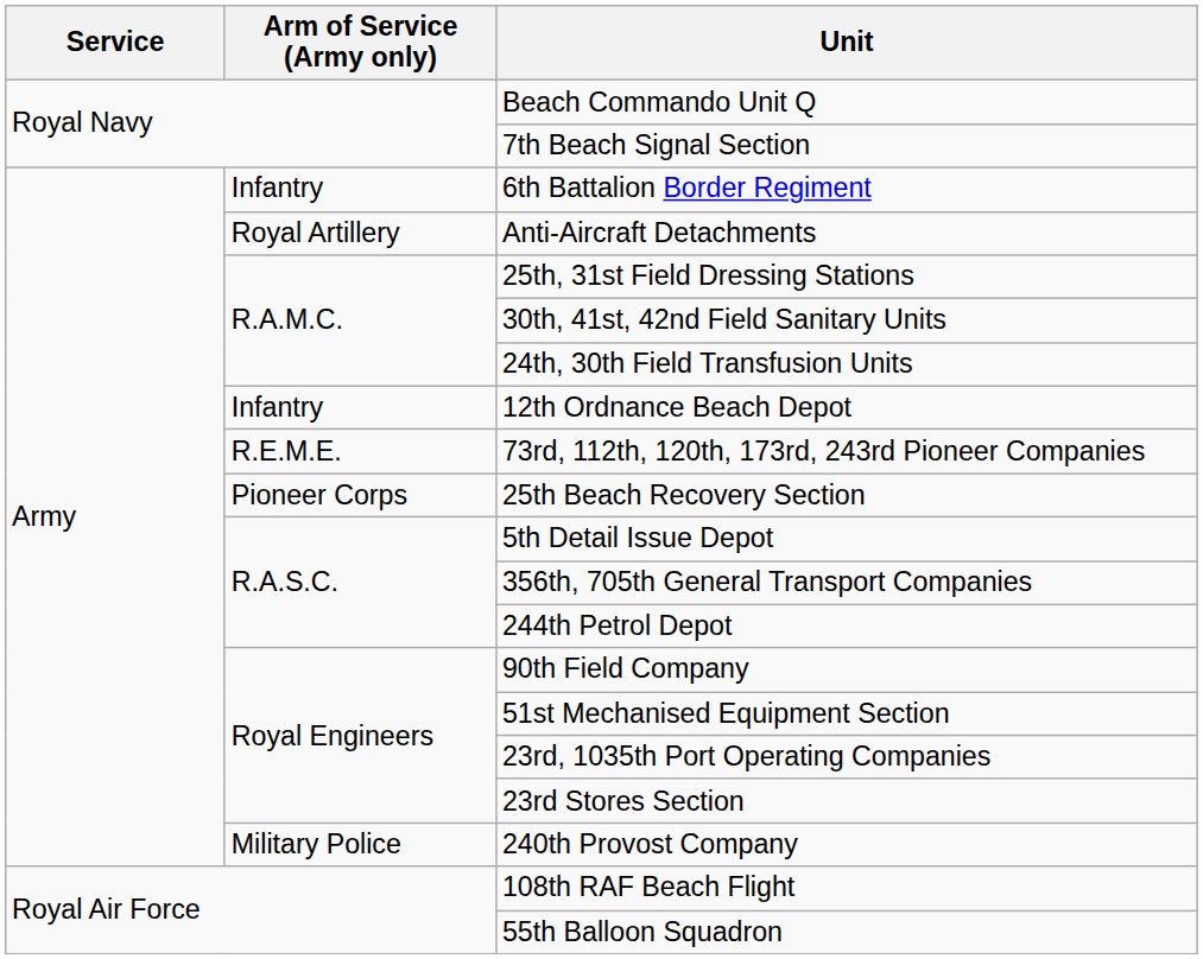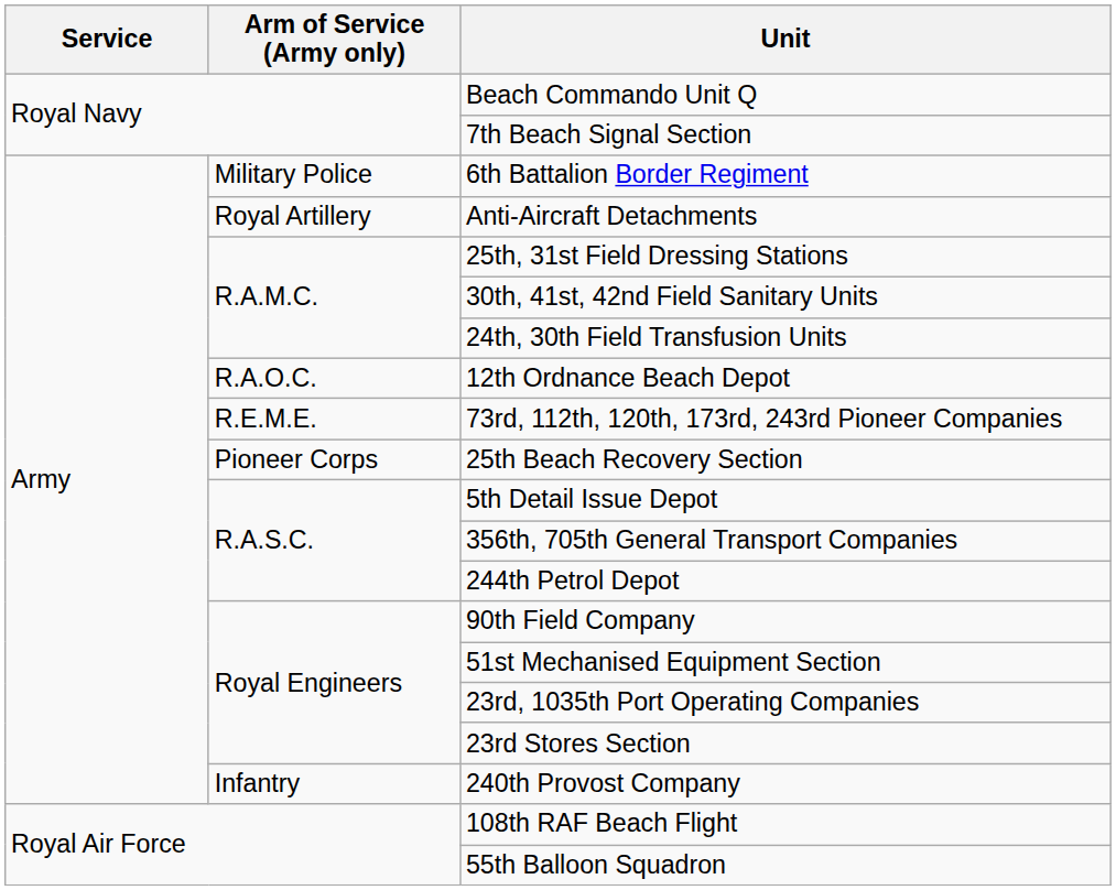6th Battalion Border Regiment | Arm of Service (Army only): Infantry -> Military Police
12th Ordnance Beach Depot | Arm of Service (Army only): Infantry -> R.A.O.C.
240th Provost Company | Arm of Service (Army only): Military Police -> Infantry
